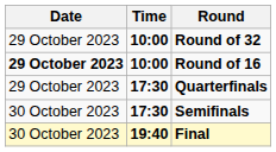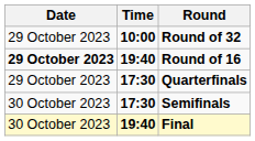Round of 16 | Time: 10:00 -> 19:40
